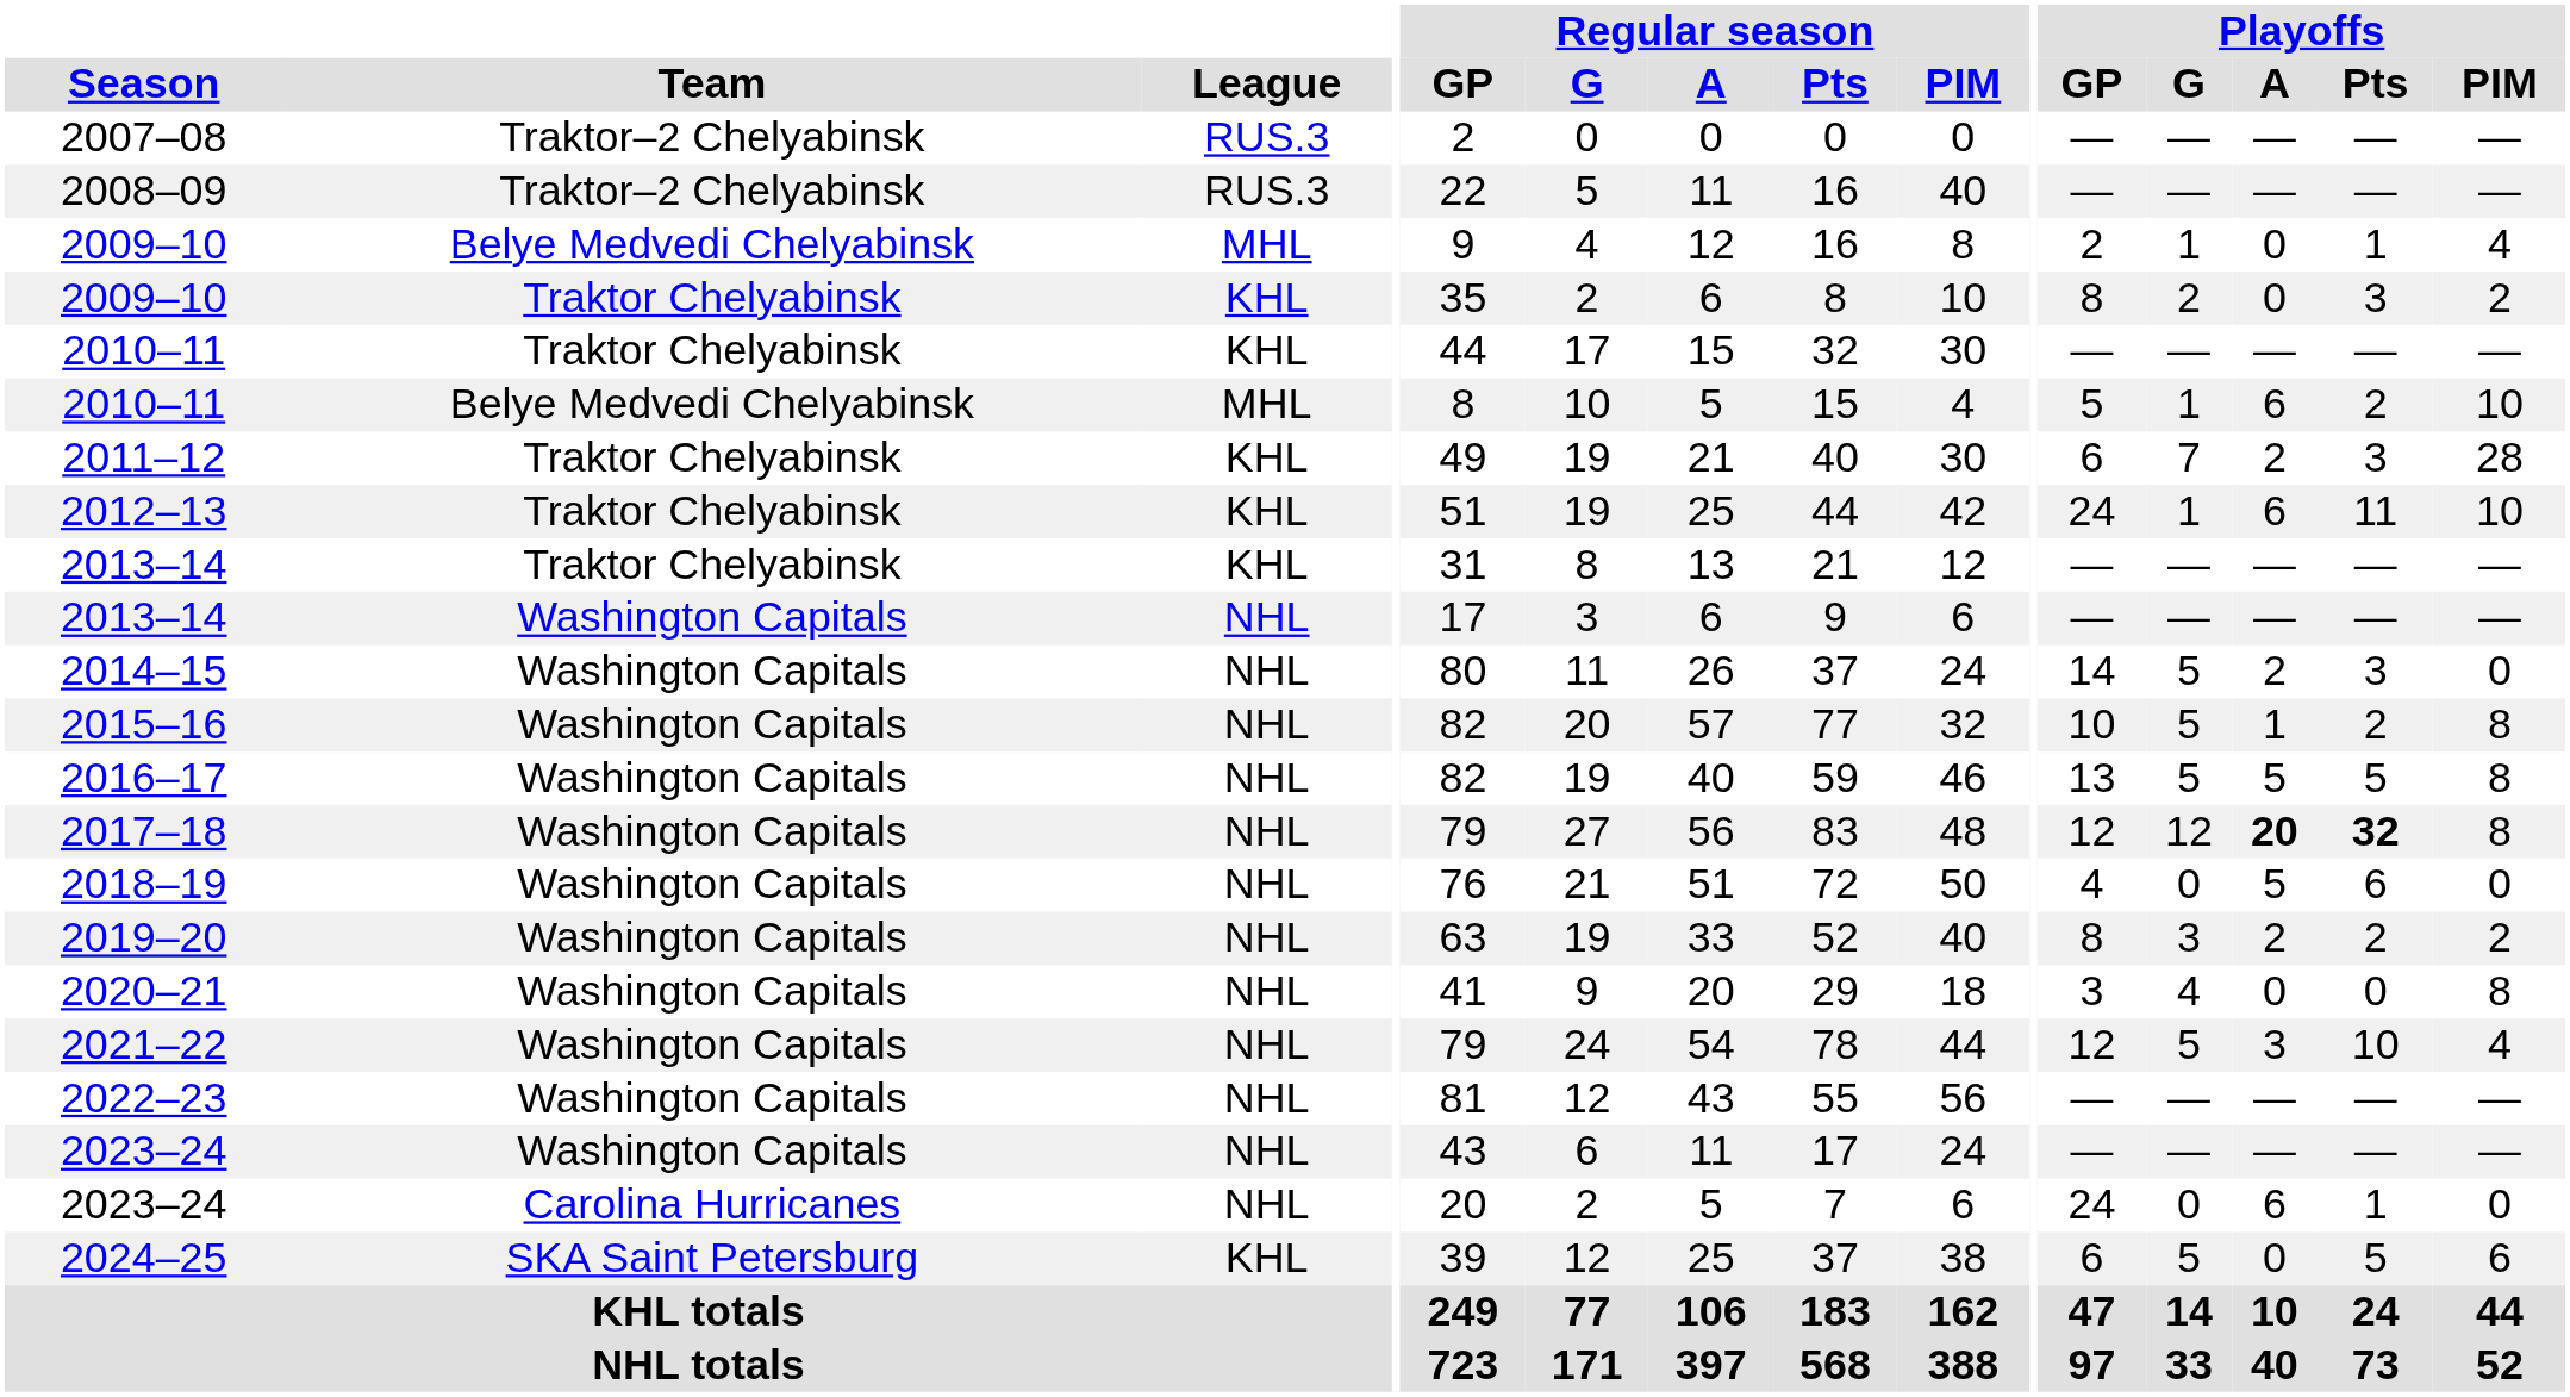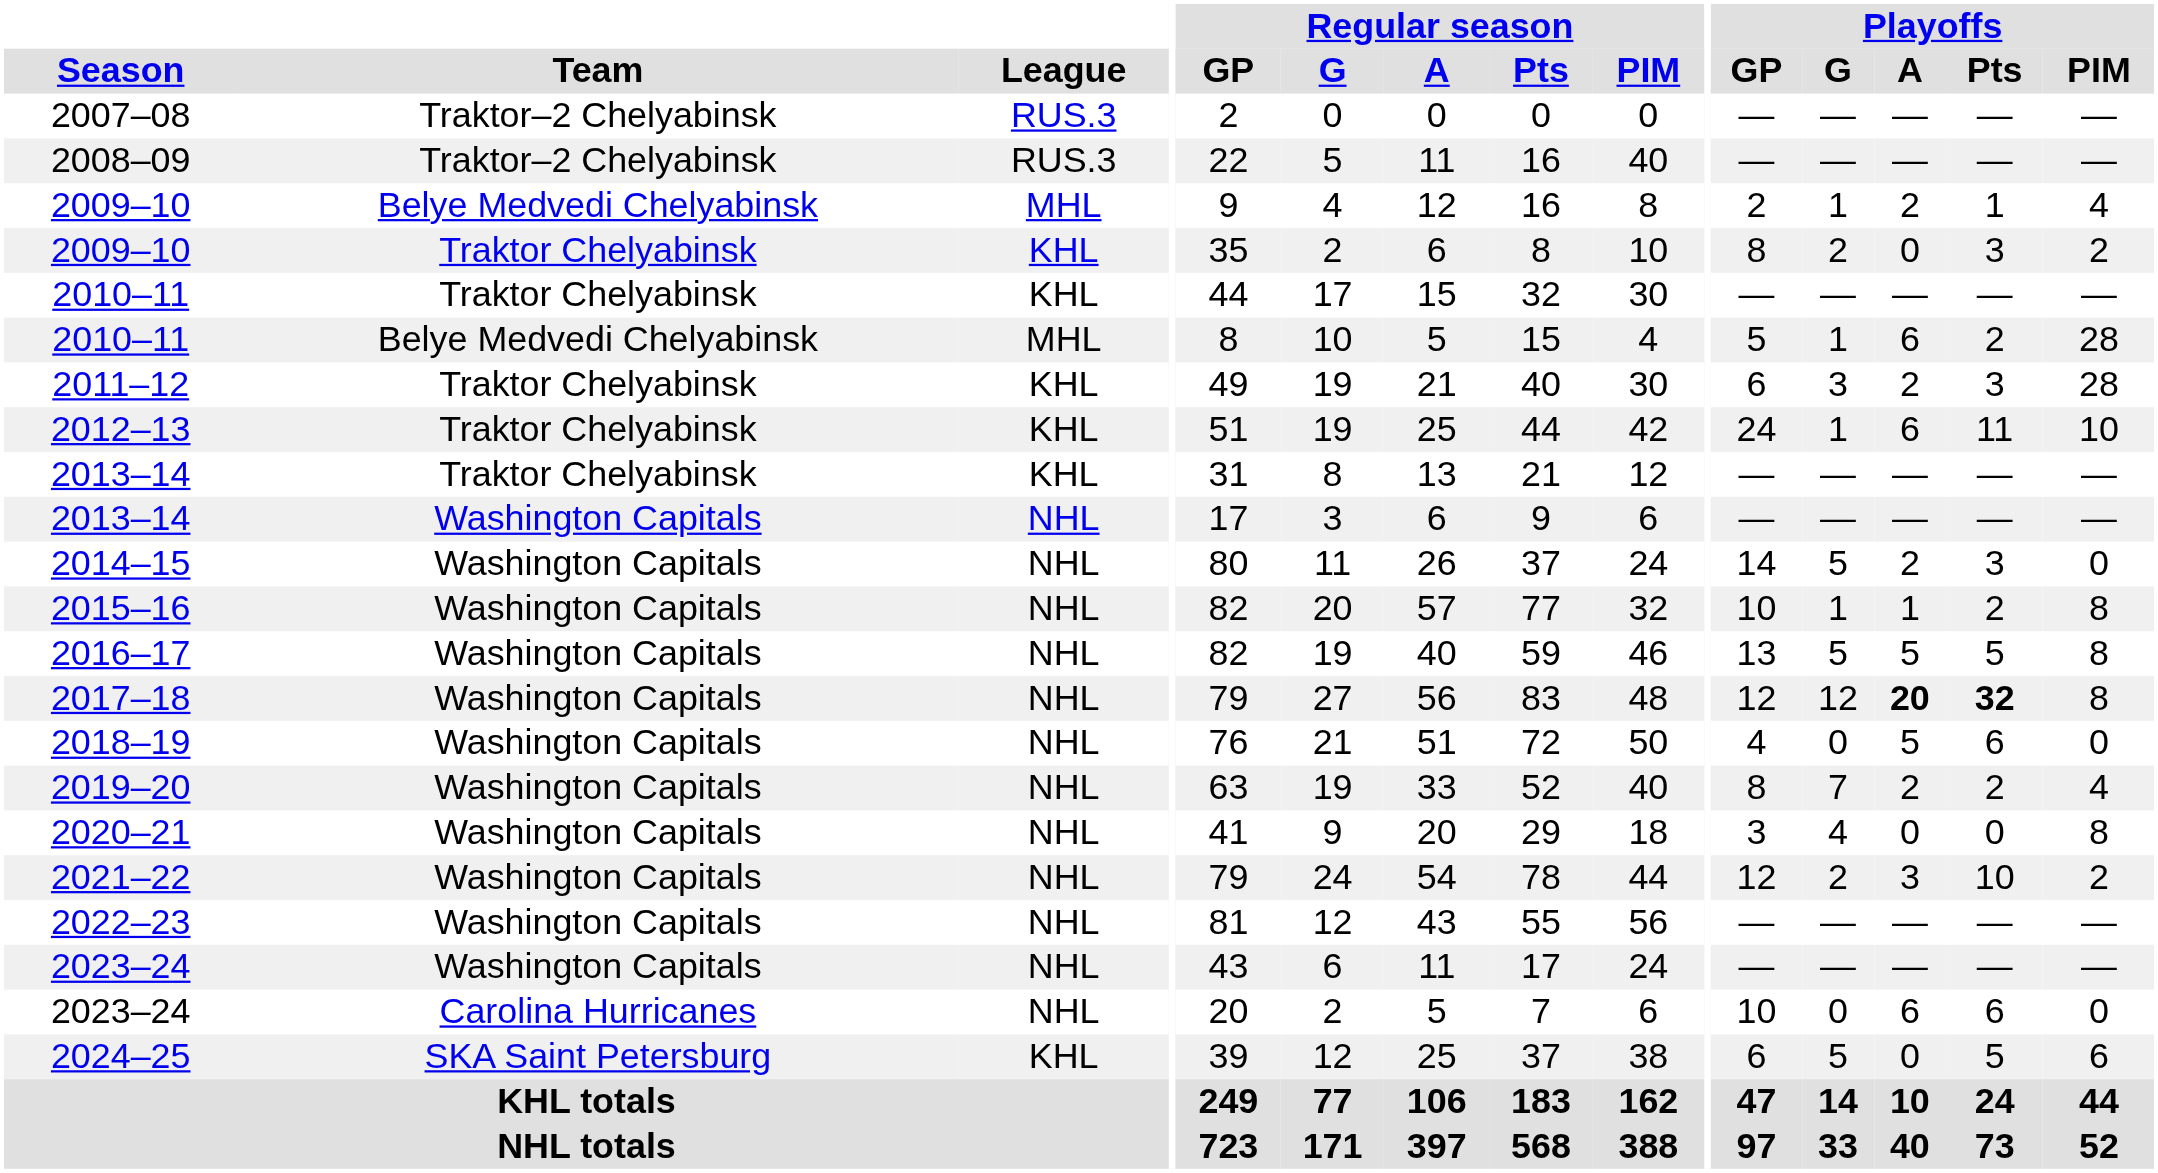2009–10 / Belye Medvedi Chelyabinsk | Playoffs / A: 0 -> 2
2010–11 / Belye Medvedi Chelyabinsk | Playoffs / PIM: 10 -> 28
2011–12 | Playoffs / G: 7 -> 3
2015–16 | Playoffs / G: 5 -> 1
2019–20 | Playoffs / G: 3 -> 7
2019–20 | Playoffs / PIM: 2 -> 4
2021–22 | Playoffs / G: 5 -> 2
2021–22 | Playoffs / PIM: 4 -> 2
2023–24 / Carolina Hurricanes | Playoffs / GP: 24 -> 10
2023–24 / Carolina Hurricanes | Playoffs / Pts: 1 -> 6
